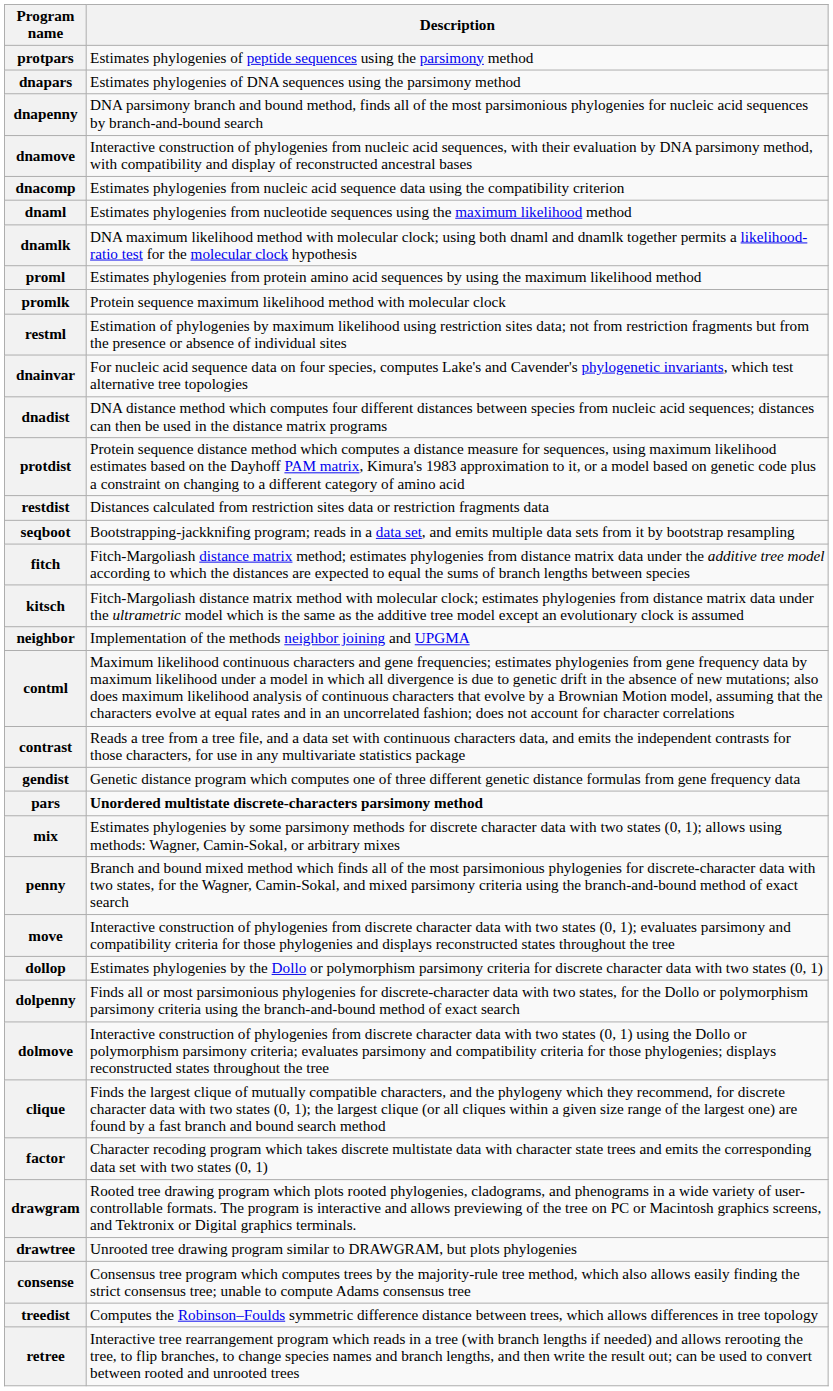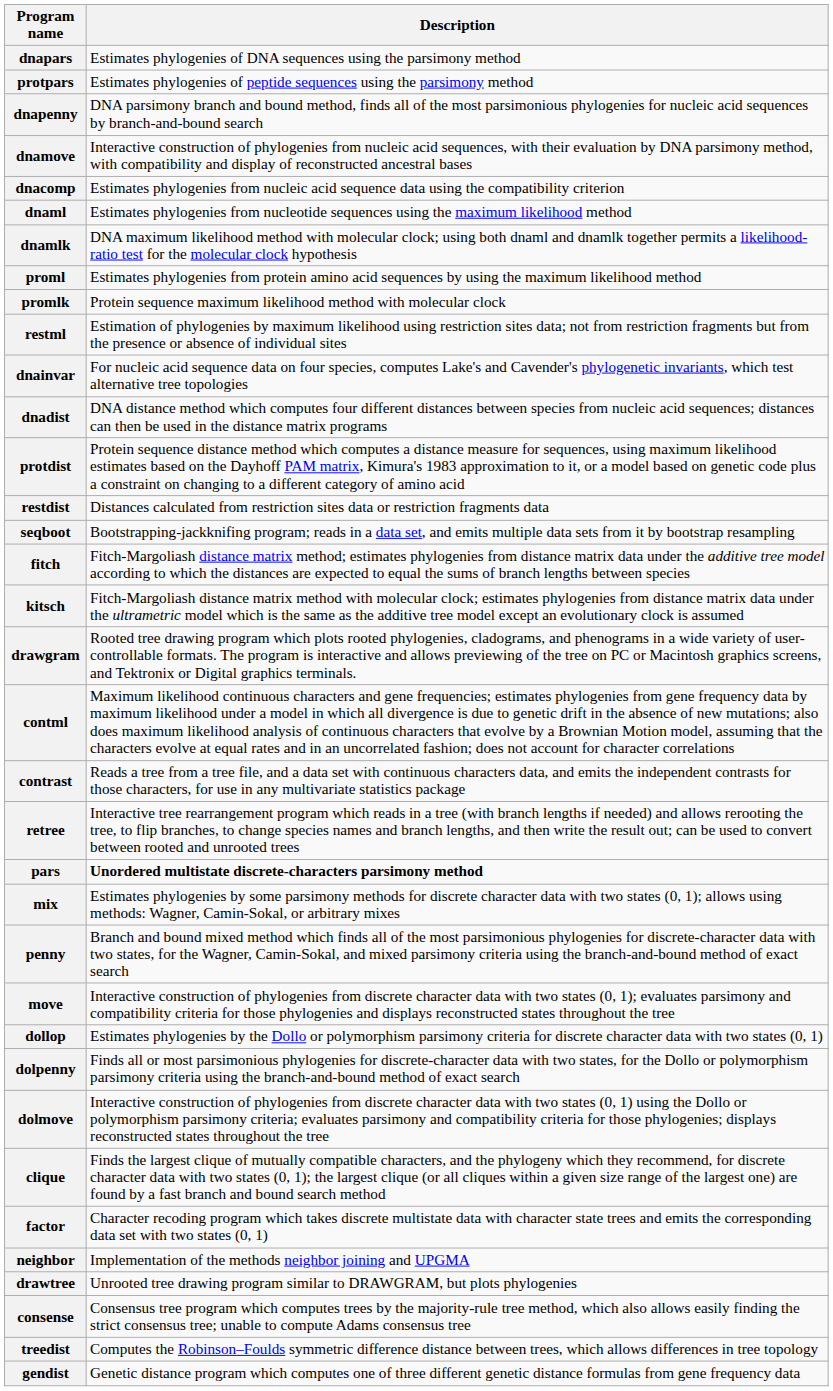rows swapped: protpars <-> dnapars
rows swapped: neighbor <-> drawgram
rows swapped: gendist <-> retree
